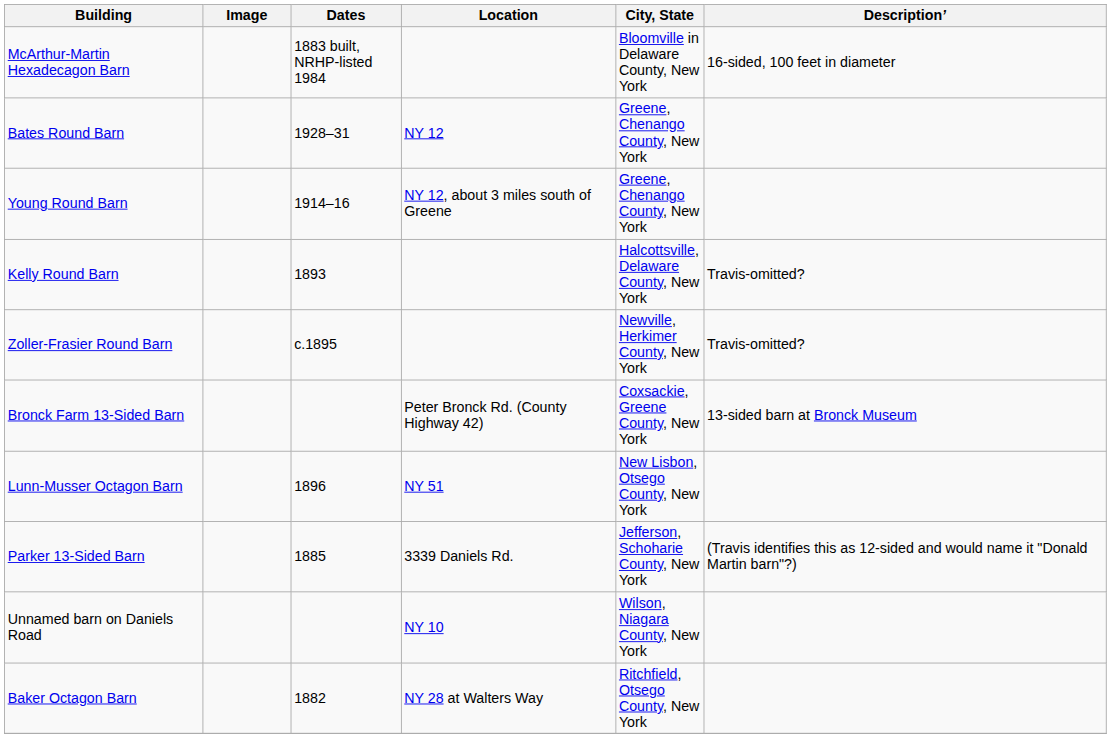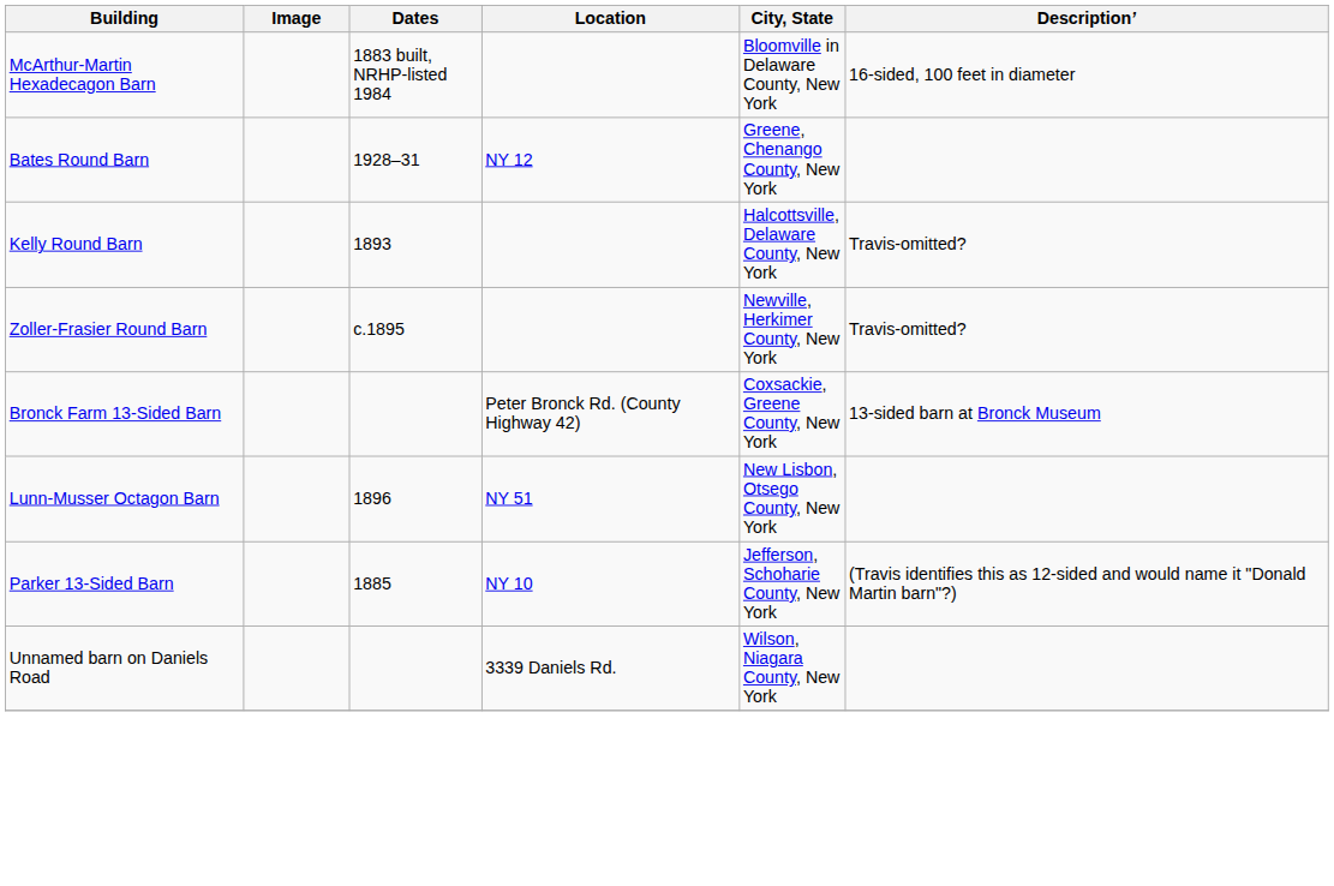- row: Young Round Barn | 1914–16 | NY 12, about 3 miles south of Greene | Greene, Chenango County, New York
Parker 13-Sided Barn | Location: 3339 Daniels Rd. -> NY 10
Unnamed barn on Daniels Road | Location: NY 10 -> 3339 Daniels Rd.
- row: Baker Octagon Barn | 1882 | NY 28 at Walters Way | Ritchfield, Otsego County, New York
